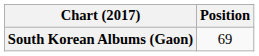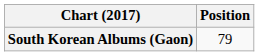South Korean Albums (Gaon) | Position: 69 -> 79
